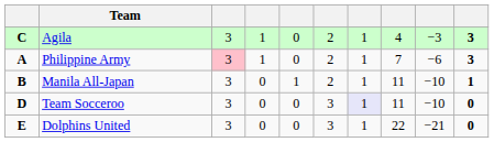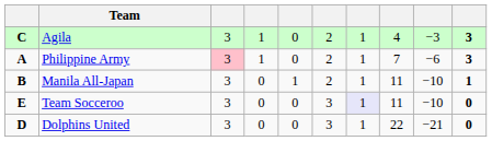Team Socceroo | column 1: D -> E
Dolphins United | column 1: E -> D
